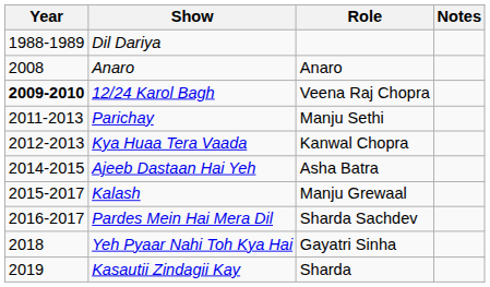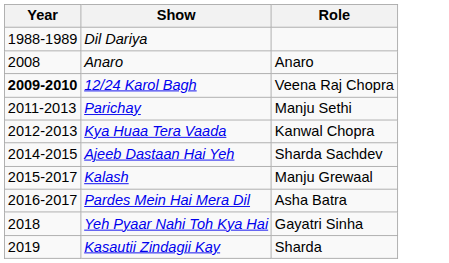- column: Notes
Ajeeb Dastaan Hai Yeh | Role: Asha Batra -> Sharda Sachdev
Pardes Mein Hai Mera Dil | Role: Sharda Sachdev -> Asha Batra
